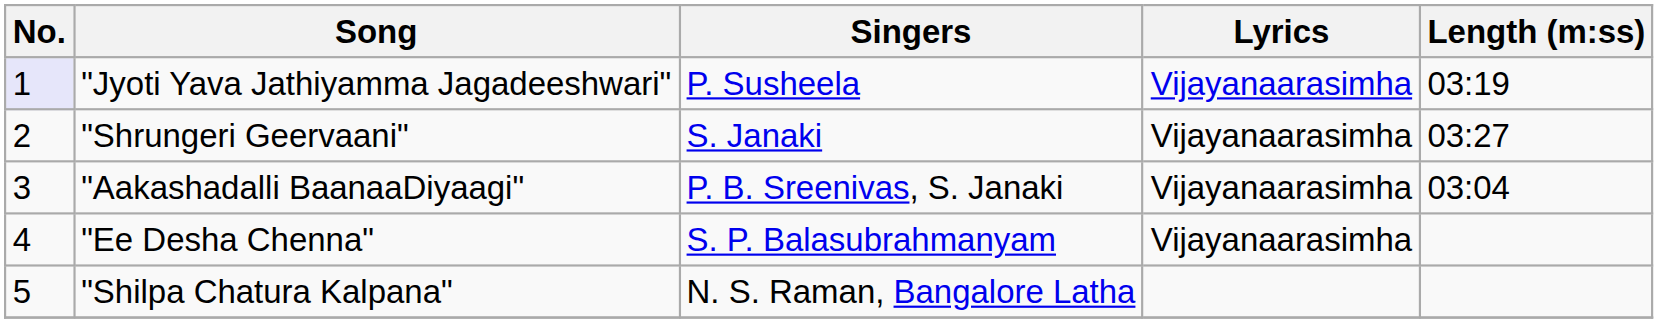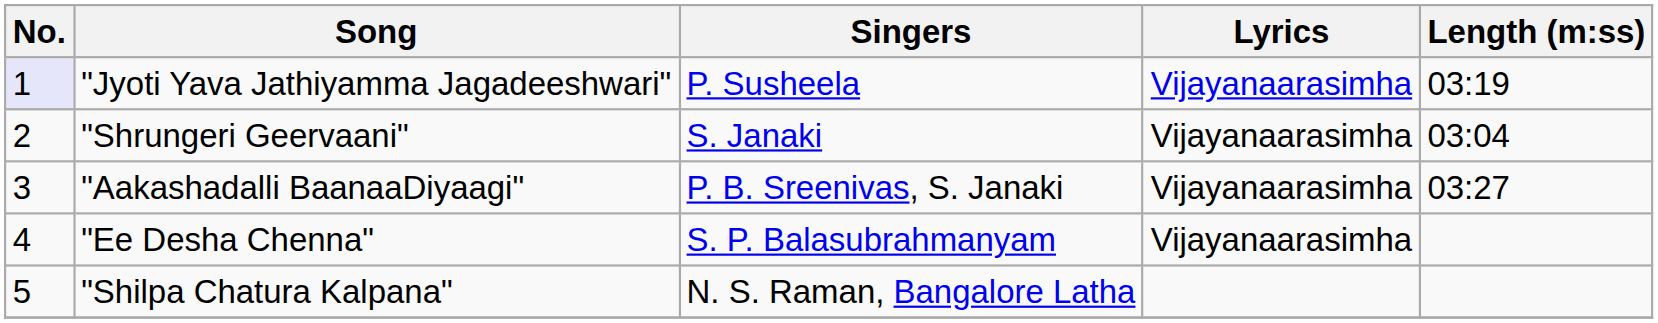"Shrungeri Geervaani" | Length (m:ss): 03:27 -> 03:04
"Aakashadalli BaanaaDiyaagi" | Length (m:ss): 03:04 -> 03:27
